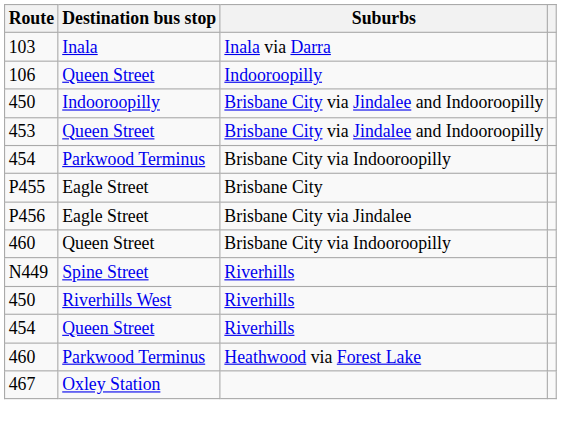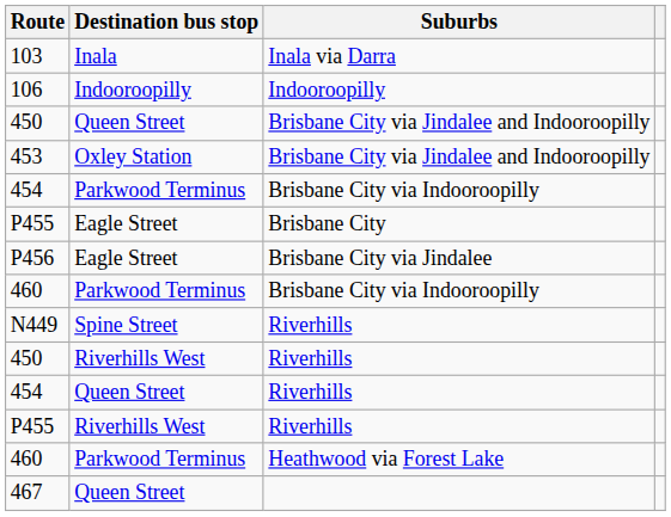106 | Destination bus stop: Queen Street -> Indooroopilly
450 / Brisbane City via Jindalee and Indooroopilly | Destination bus stop: Indooroopilly -> Queen Street
453 | Destination bus stop: Queen Street -> Oxley Station
460 / Brisbane City via Indooroopilly | Destination bus stop: Queen Street -> Parkwood Terminus
+ row: P455 | Riverhills West | Riverhills
467 | Destination bus stop: Oxley Station -> Queen Street
